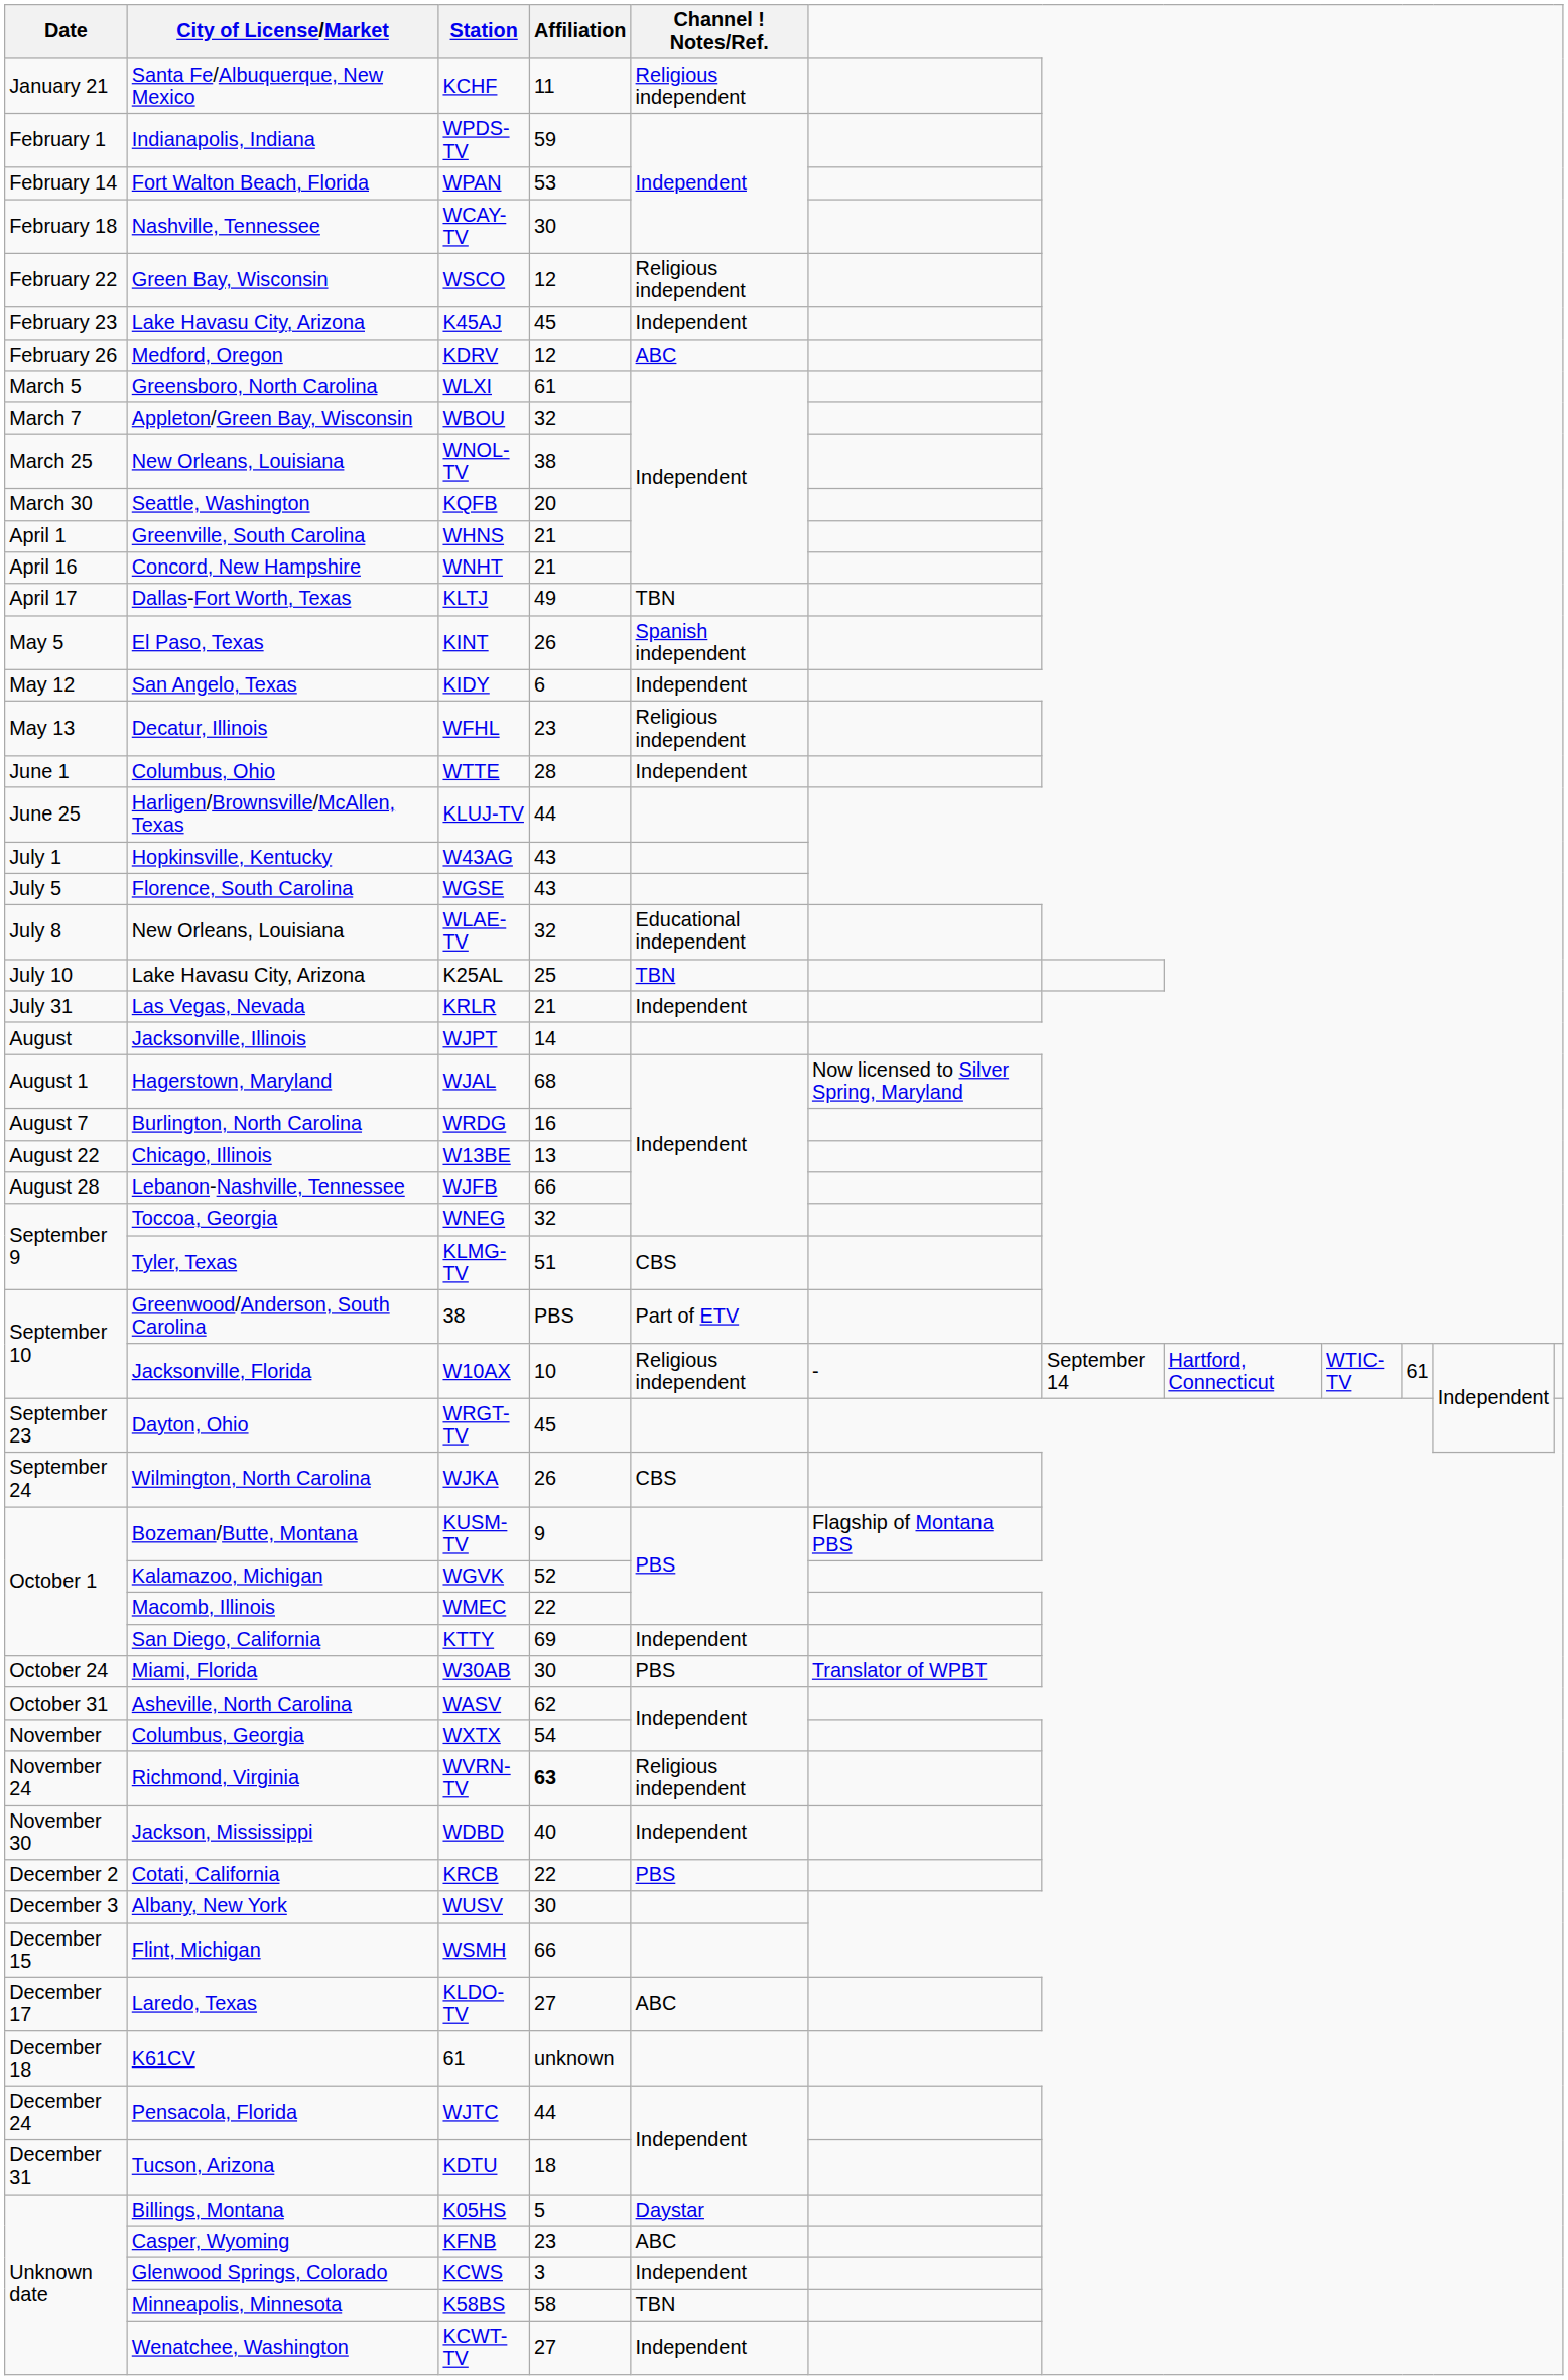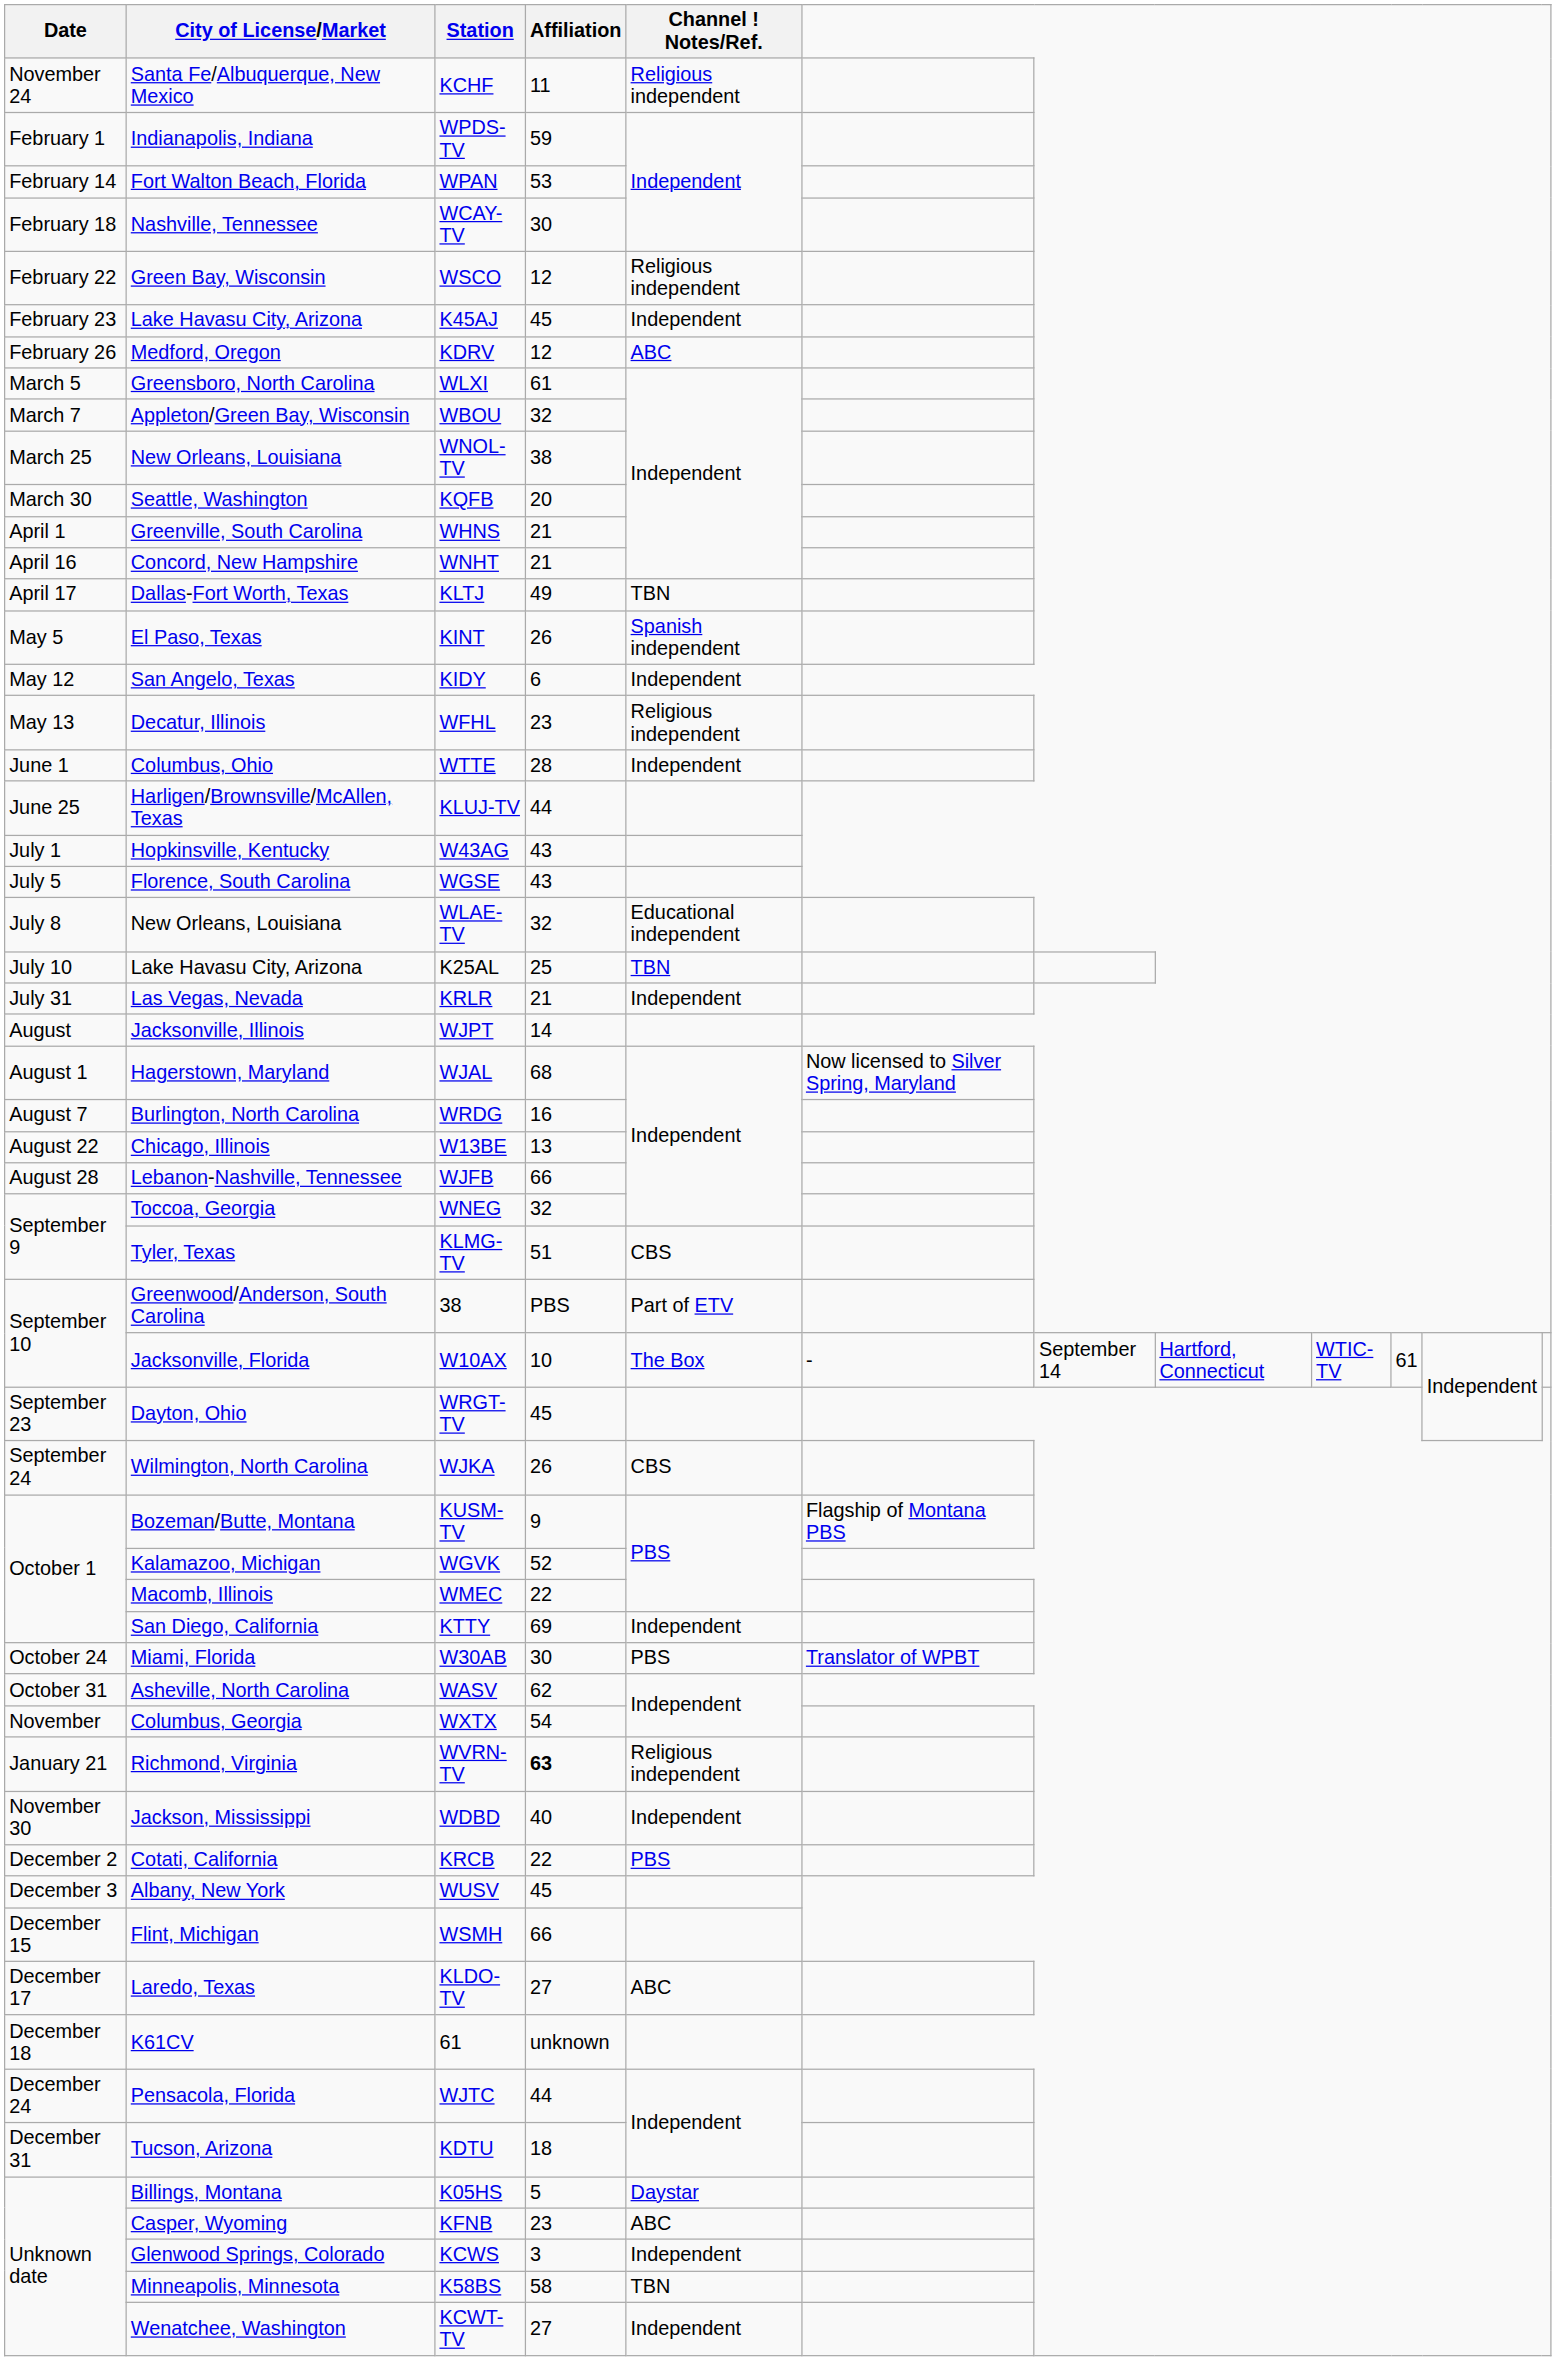KCHF | Date: January 21 -> November 24
W10AX | Channel ! Notes/Ref.: Religious independent -> The Box
WVRN-TV | Date: November 24 -> January 21
WUSV | Affiliation: 30 -> 45
